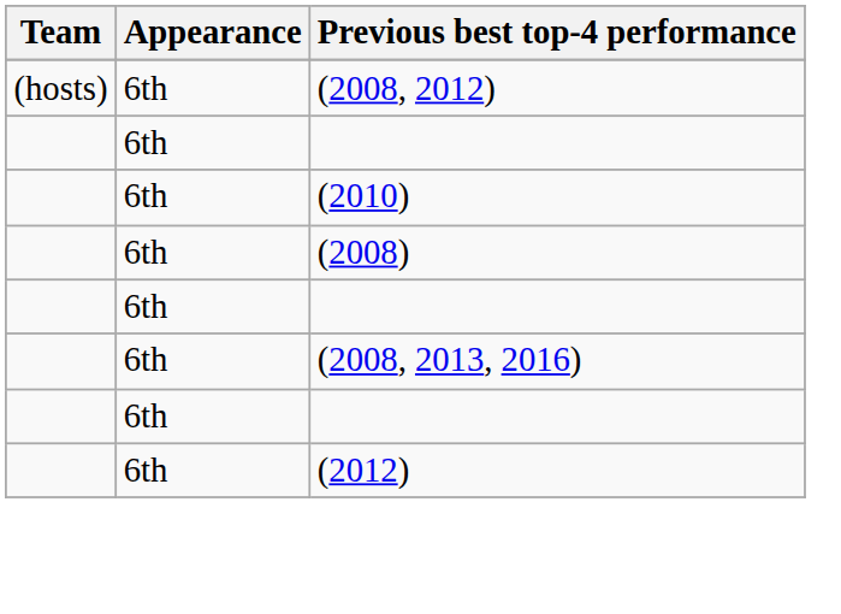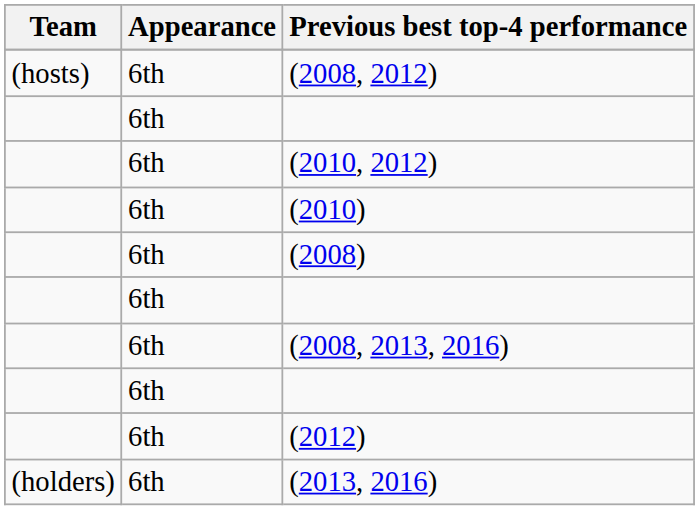+ row: 6th | (2010, 2012)
+ row: (holders) | 6th | (2013, 2016)
